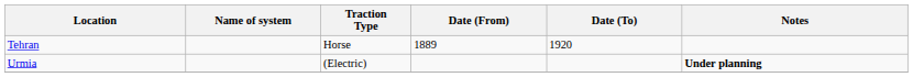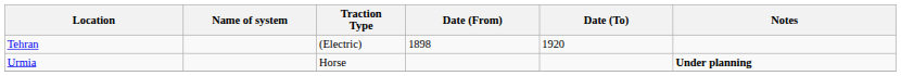Tehran | Traction Type: Horse -> (Electric)
Tehran | Date (From): 1889 -> 1898
Urmia | Traction Type: (Electric) -> Horse
